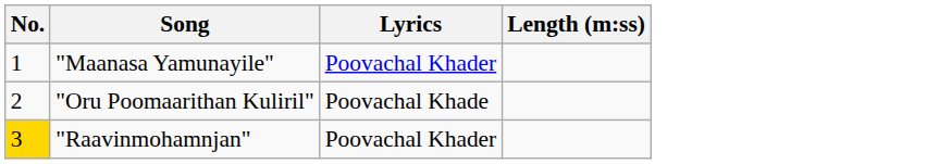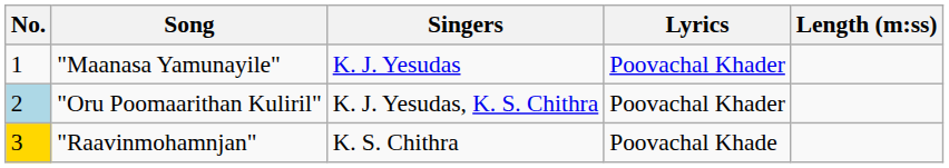+ column: Singers | K. J. Yesudas | K. J. Yesudas, K. S. Chithra | K. S. Chithra
"Oru Poomaarithan Kuliril" | No.: no background -> lightblue background
"Oru Poomaarithan Kuliril" | Lyrics: Poovachal Khade -> Poovachal Khader
"Raavinmohamnjan" | Lyrics: Poovachal Khader -> Poovachal Khade
